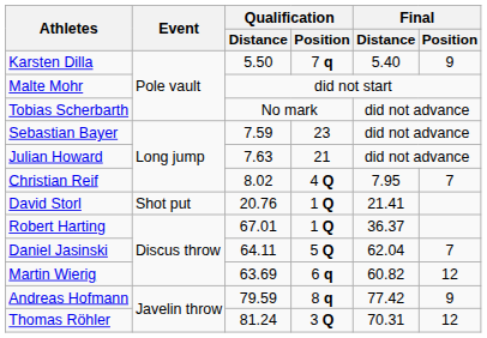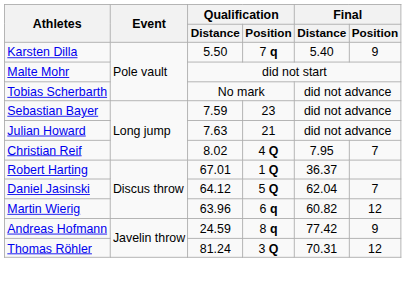- row: David Storl | Shot put | 20.76 | 1 Q | 21.41
Daniel Jasinski | Qualification / Distance: 64.11 -> 64.12
Martin Wierig | Qualification / Distance: 63.69 -> 63.96
Andreas Hofmann | Qualification / Distance: 79.59 -> 24.59
